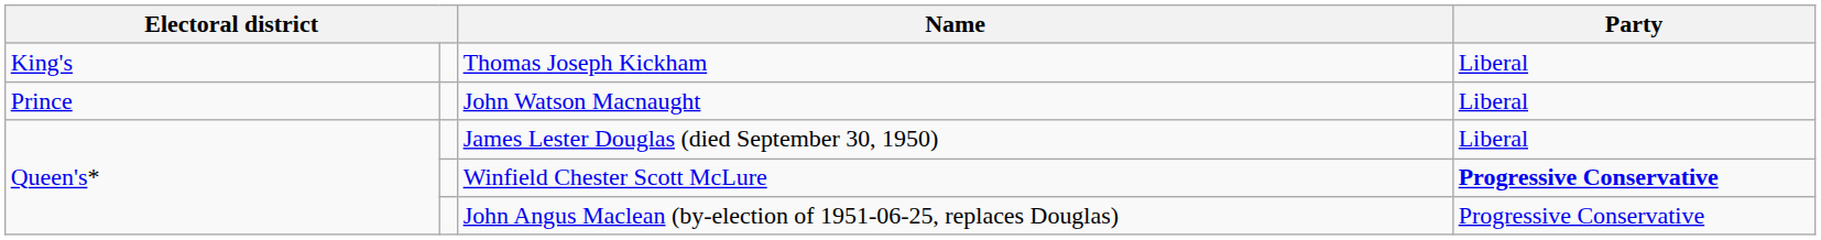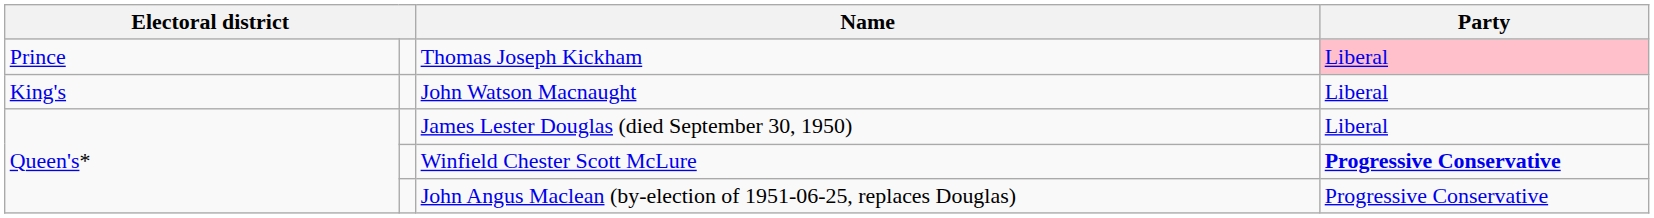Thomas Joseph Kickham | column 1: King's -> Prince
Thomas Joseph Kickham | Party: no background -> pink background
John Watson Macnaught | column 1: Prince -> King's
